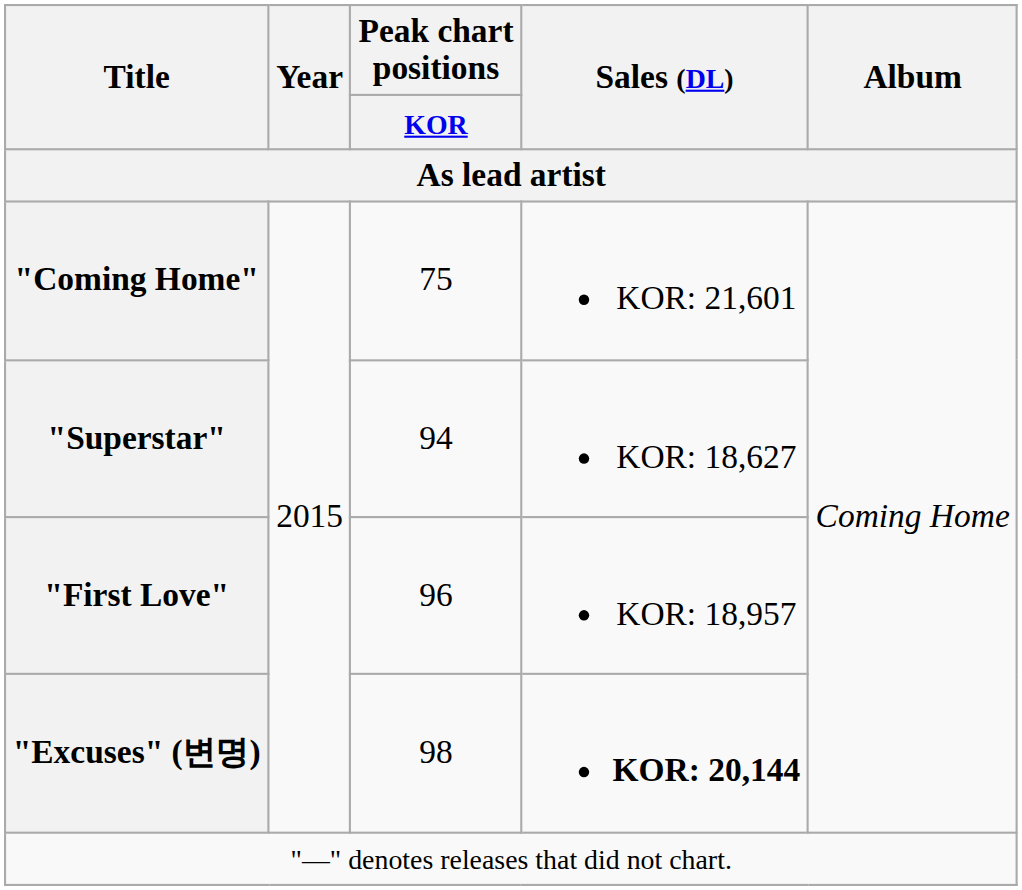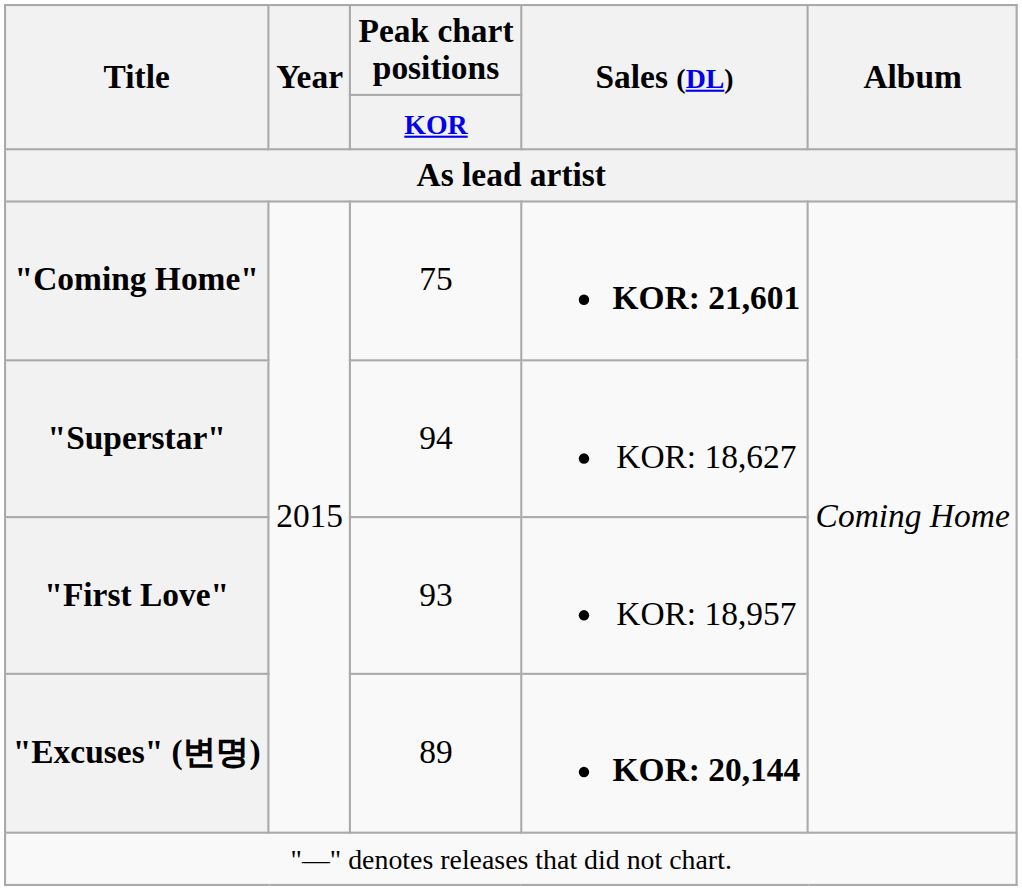"Coming Home" | Sales (DL): normal -> bold
"First Love" | Peak chart positions / KOR: 96 -> 93
"Excuses" (변명) | Peak chart positions / KOR: 98 -> 89
